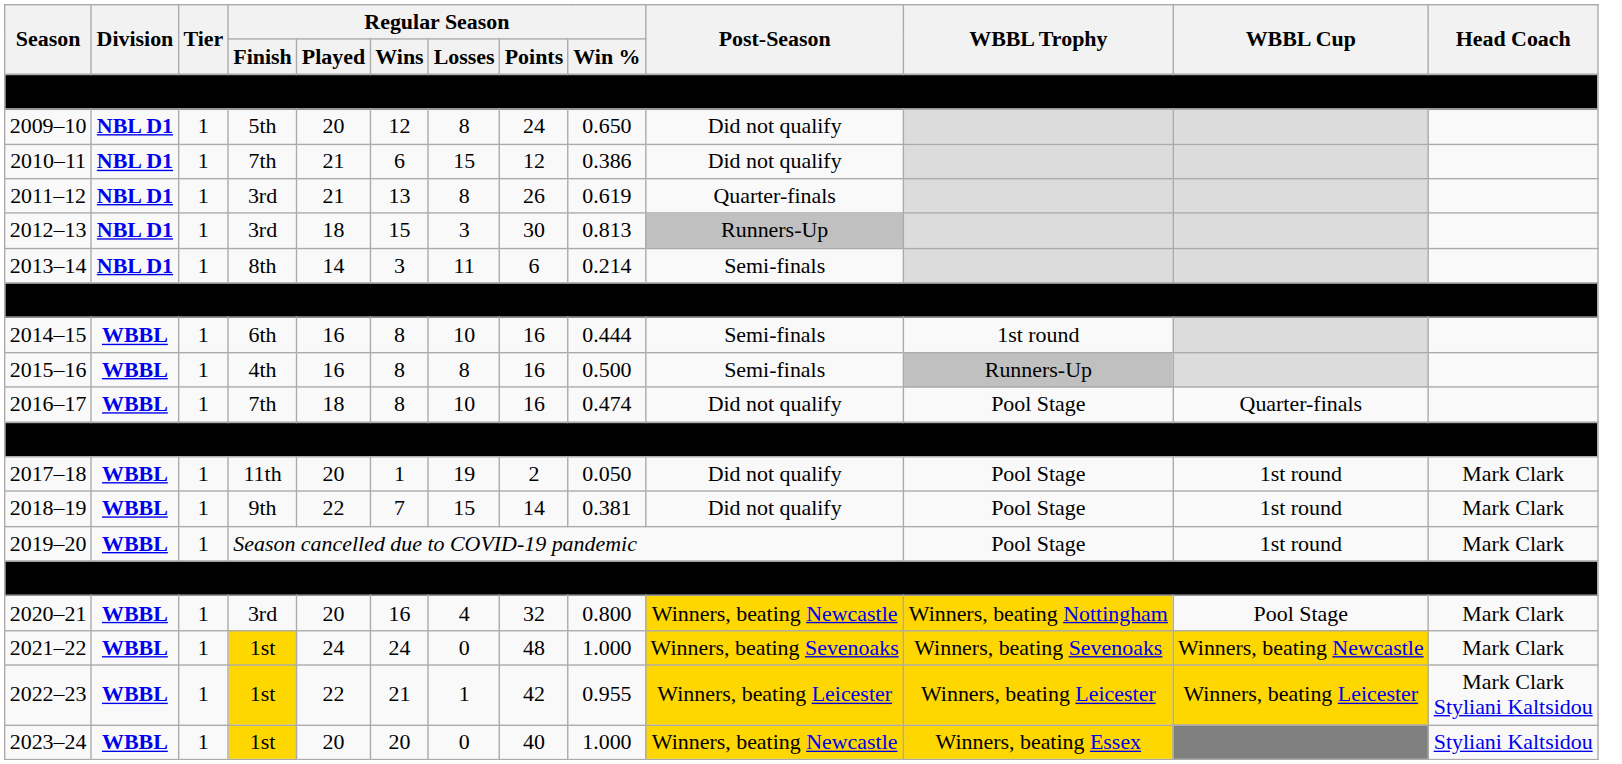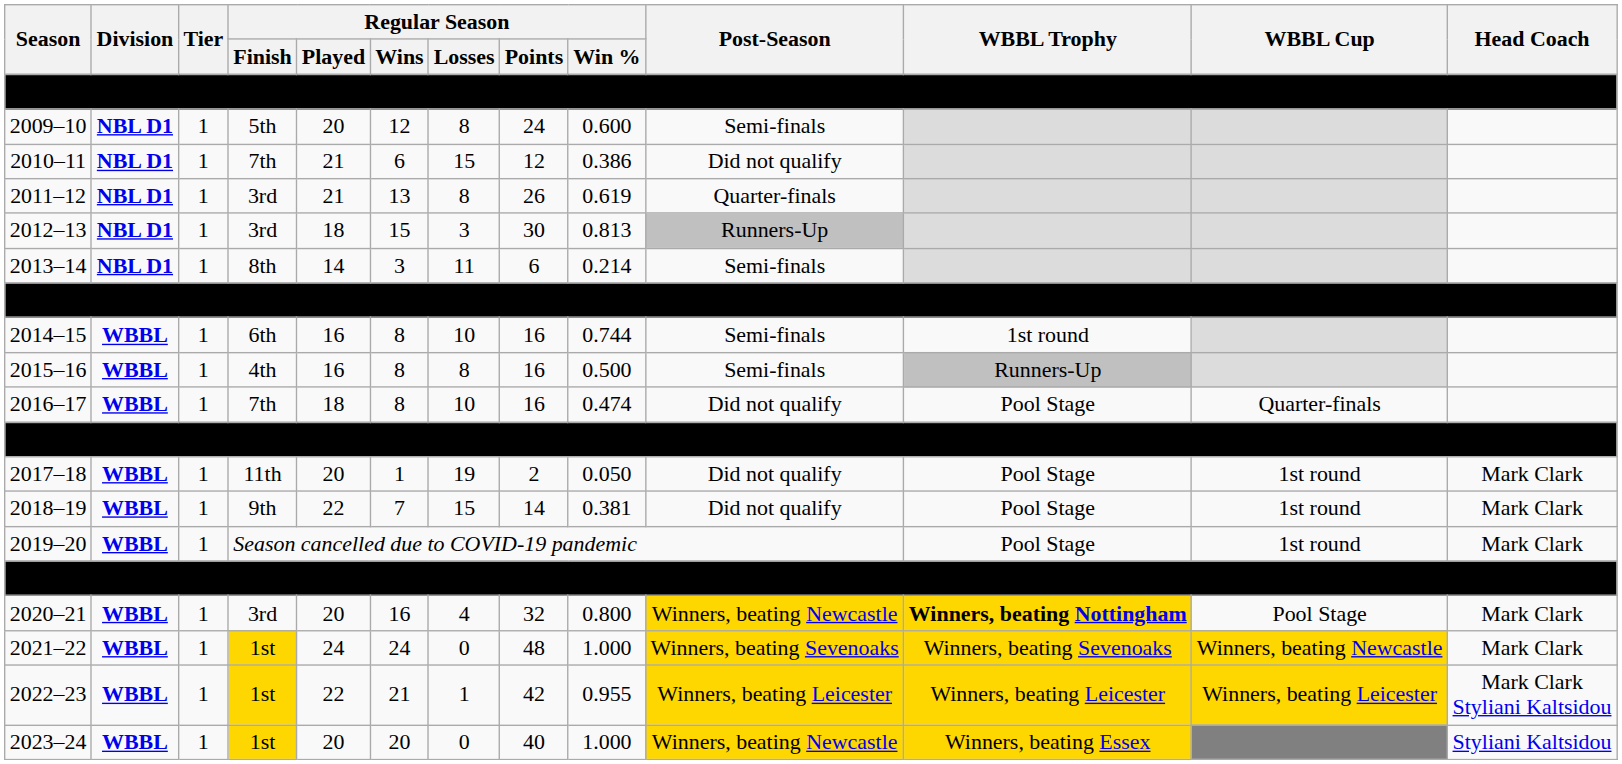2009–10 | Regular Season / Win %: 0.650 -> 0.600
2009–10 | Post-Season: Did not qualify -> Semi-finals
2014–15 | Regular Season / Win %: 0.444 -> 0.744
2020–21 | WBBL Trophy: normal -> bold
